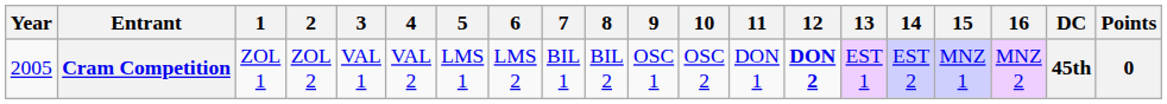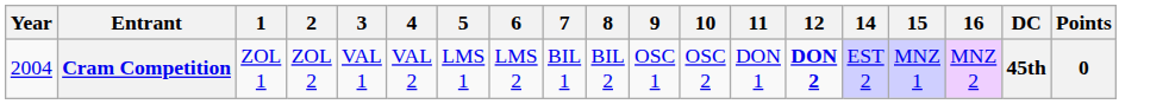- column: 13 | EST 1
Cram Competition | Year: 2005 -> 2004
